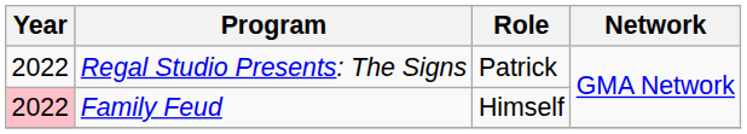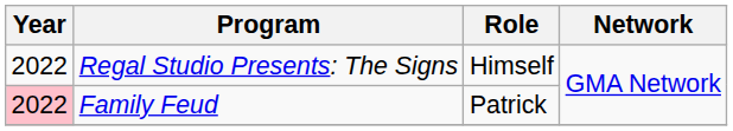Regal Studio Presents: The Signs | Role: Patrick -> Himself
Family Feud | Role: Himself -> Patrick
